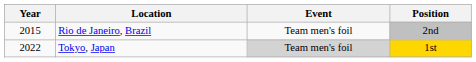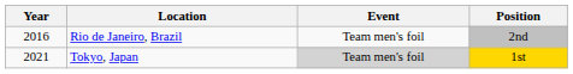Rio de Janeiro, Brazil | Year: 2015 -> 2016
Tokyo, Japan | Year: 2022 -> 2021
